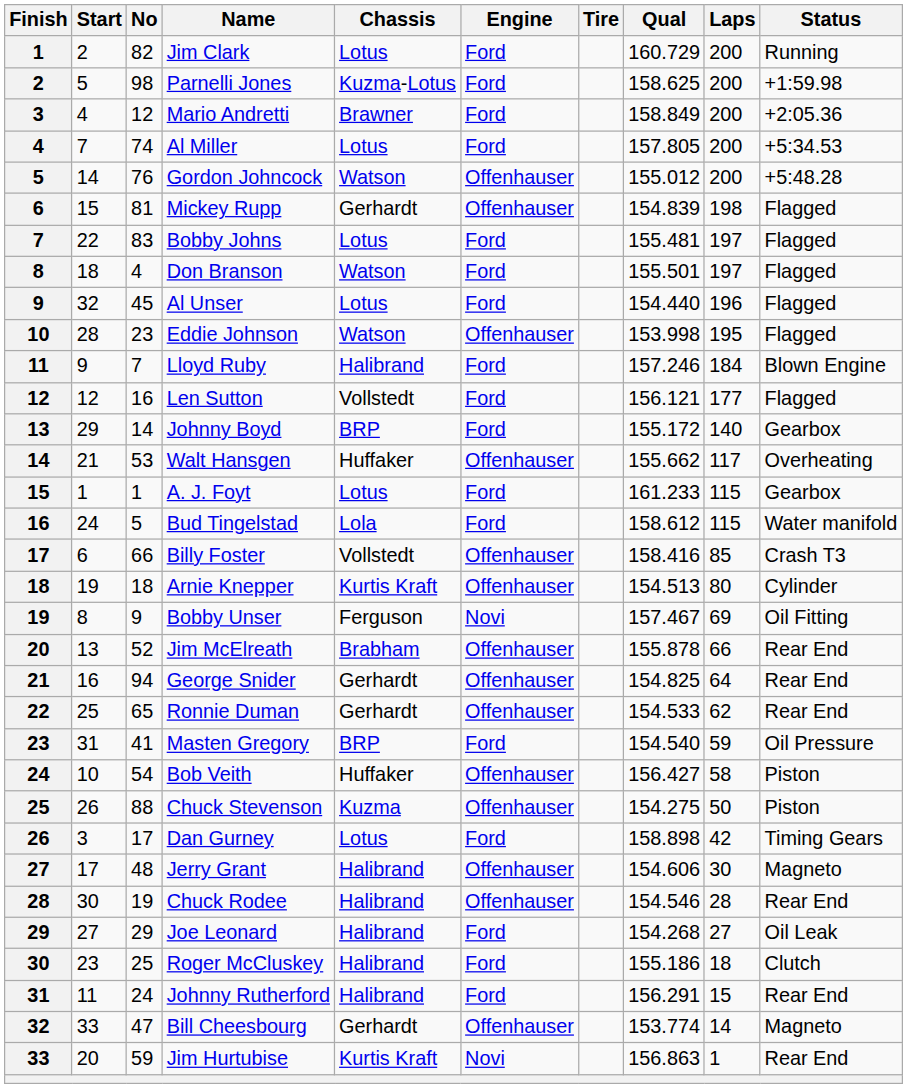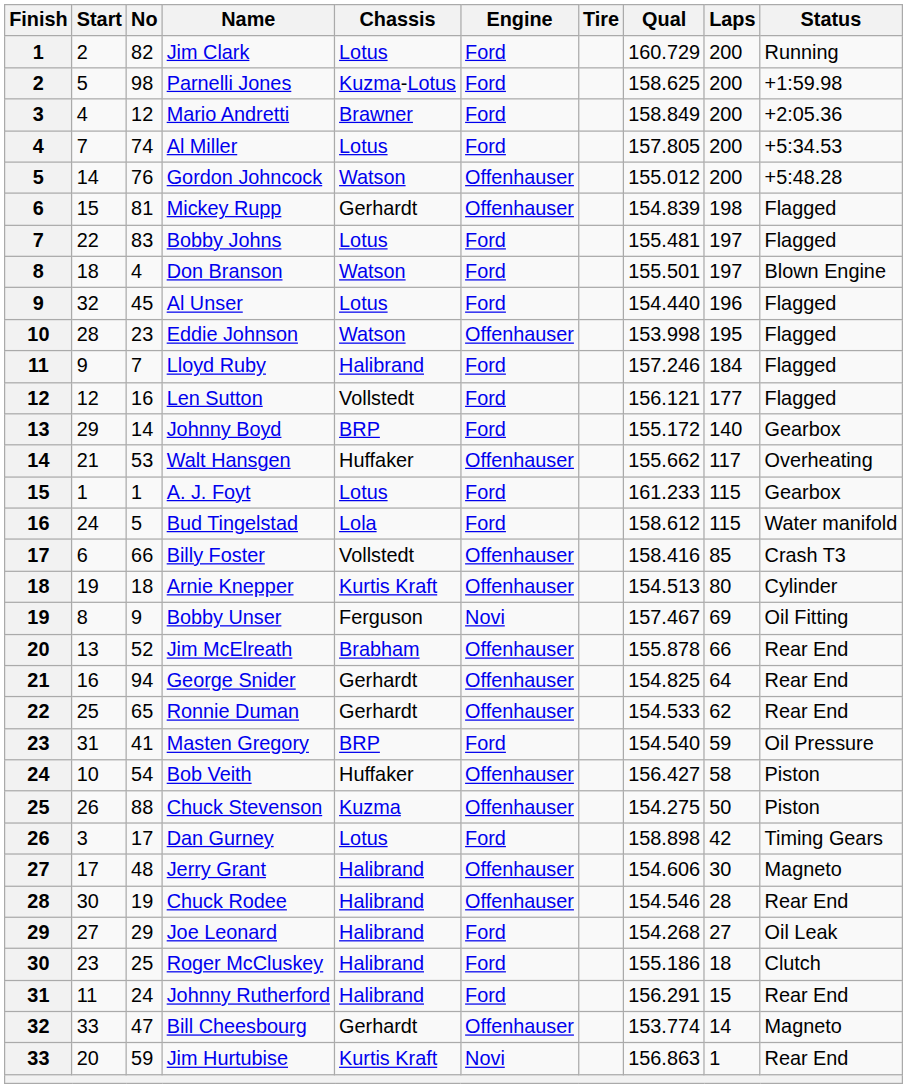Don Branson | Status: Flagged -> Blown Engine
Lloyd Ruby | Status: Blown Engine -> Flagged
